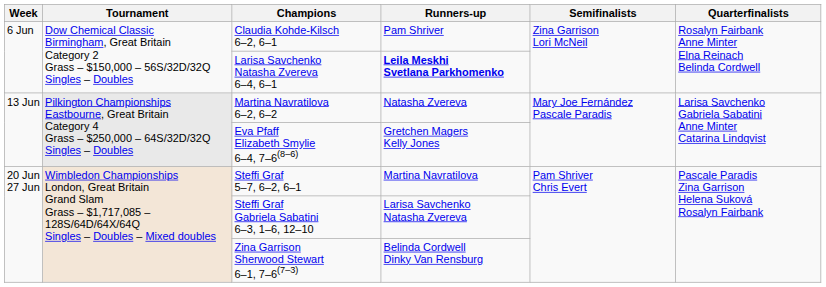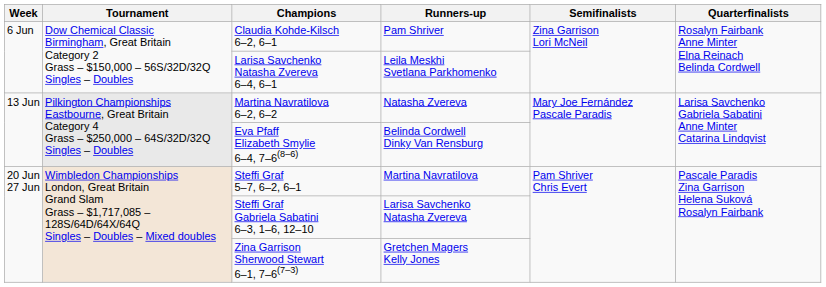Larisa Savchenko Natasha Zvereva 6–4, 6–1 | Runners-up: bold -> normal
Eva Pfaff Elizabeth Smylie 6–4, 7–6(8–6) | Runners-up: Gretchen Magers Kelly Jones -> Belinda Cordwell Dinky Van Rensburg
Zina Garrison Sherwood Stewart 6–1, 7–6(7–3) | Runners-up: Belinda Cordwell Dinky Van Rensburg -> Gretchen Magers Kelly Jones
